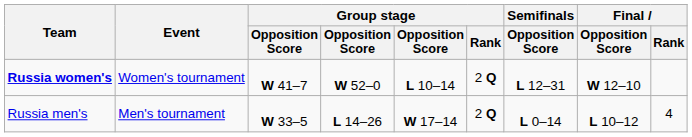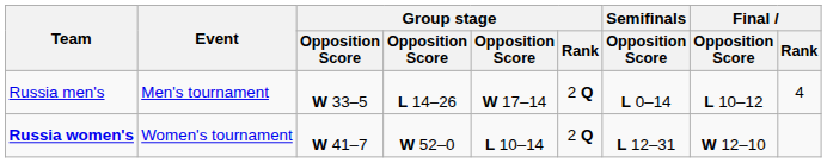rows swapped: Russia men's <-> Russia women's
